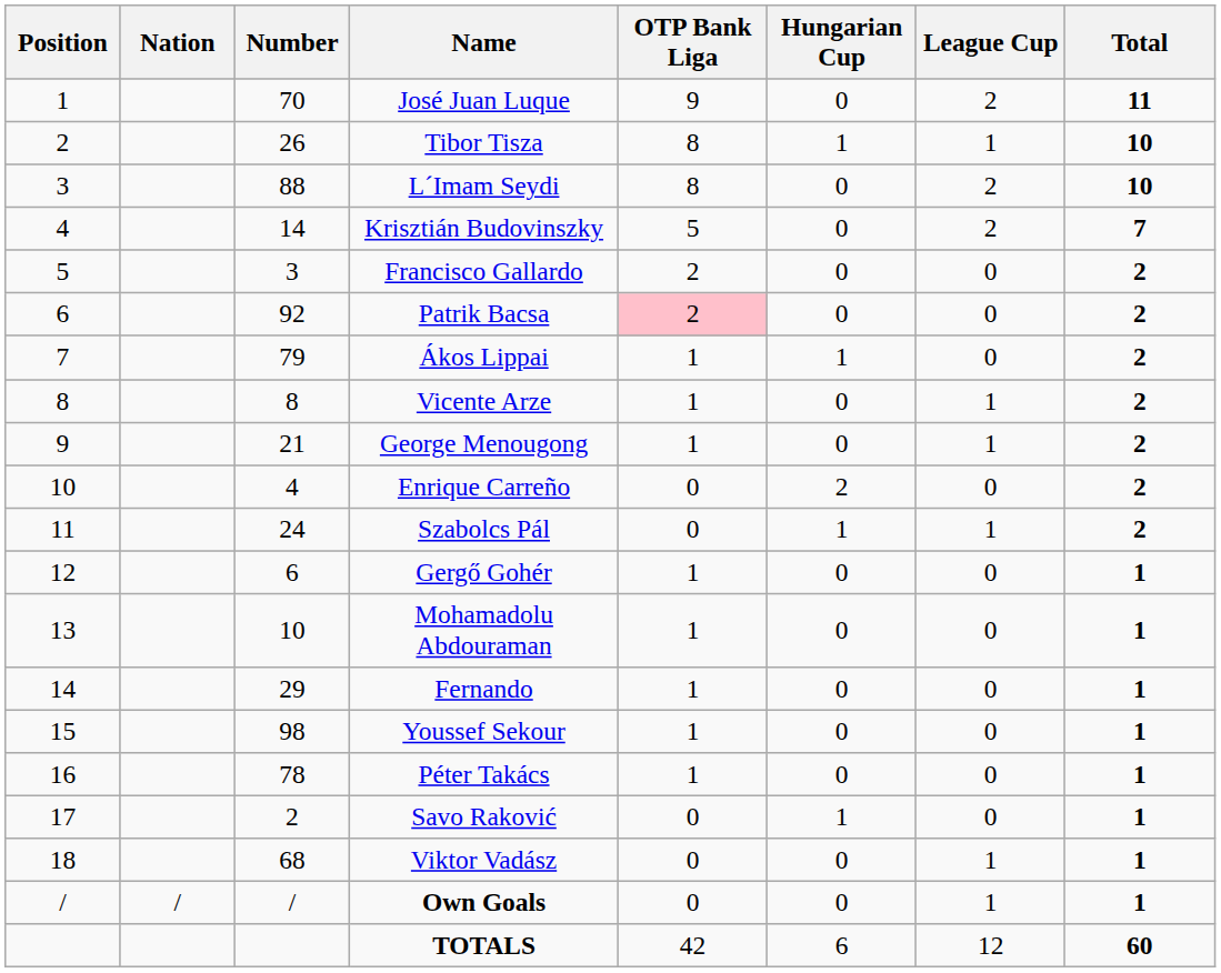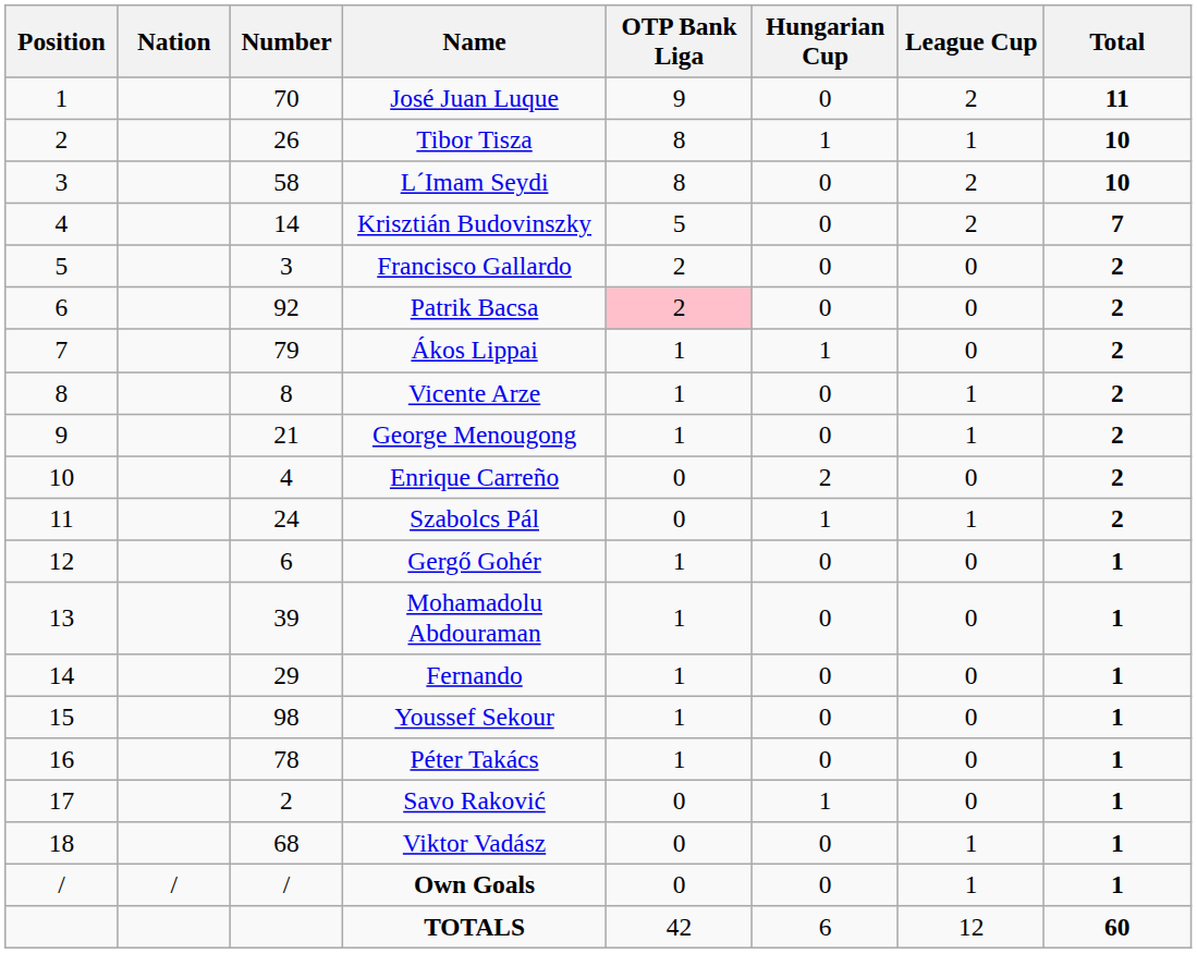L´Imam Seydi | Number: 88 -> 58
Mohamadolu Abdouraman | Number: 10 -> 39
